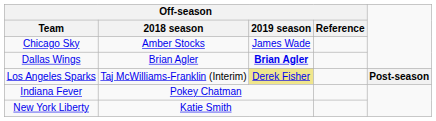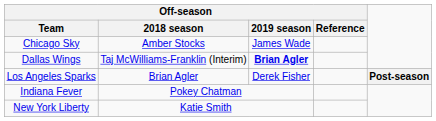Dallas Wings | Off-season / 2018 season: Brian Agler -> Taj McWilliams-Franklin (Interim)
Los Angeles Sparks | Off-season / 2018 season: Taj McWilliams-Franklin (Interim) -> Brian Agler
Los Angeles Sparks | Off-season / 2019 season: khaki background -> no background
